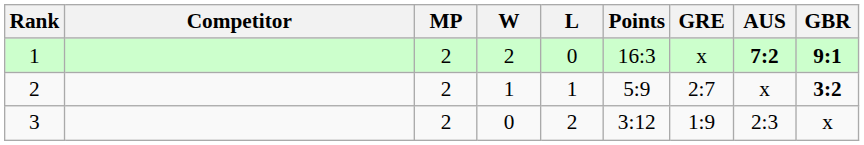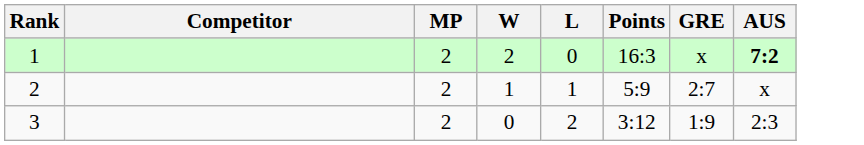- column: GBR | 9:1 | 3:2 | x
